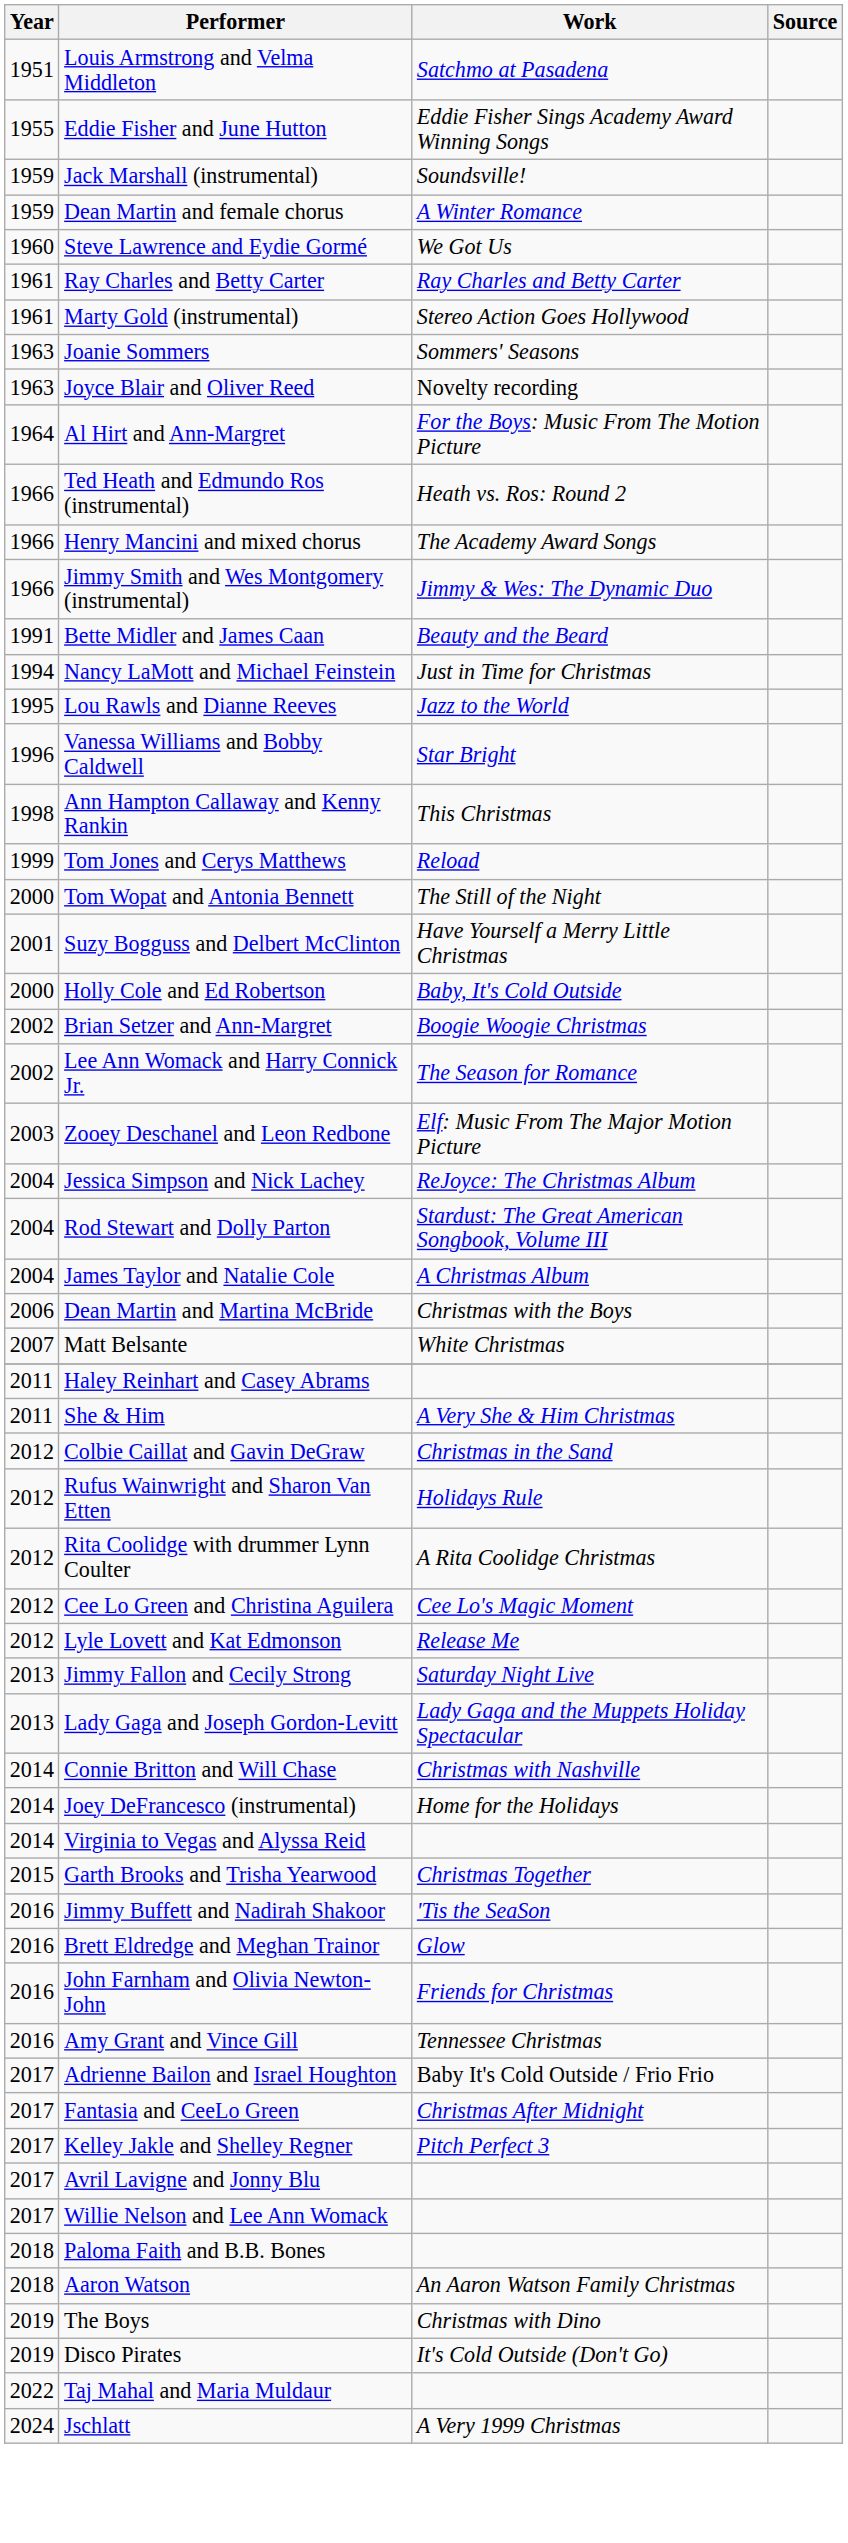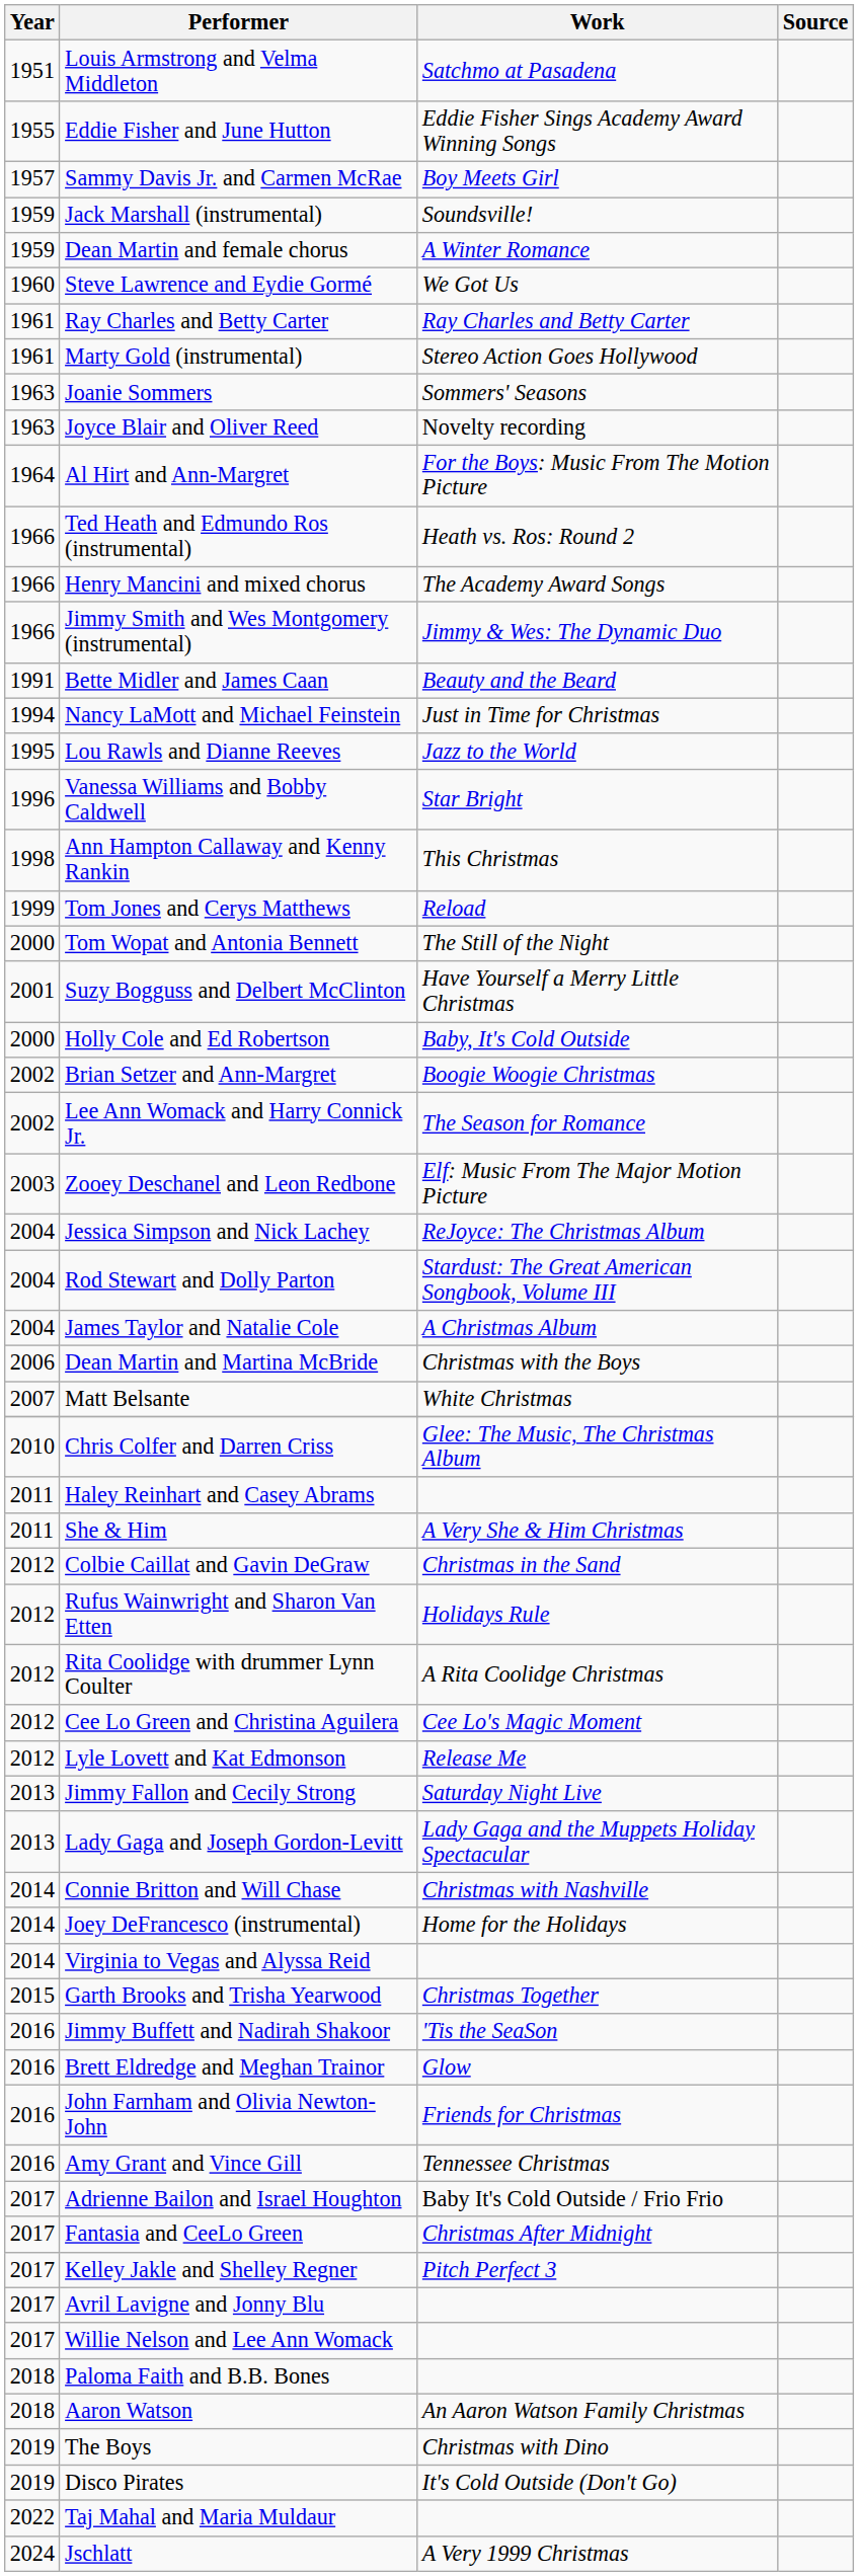+ row: 1957 | Sammy Davis Jr. and Carmen McRae | Boy Meets Girl
+ row: 2010 | Chris Colfer and Darren Criss | Glee: The Music, The Christmas Album
